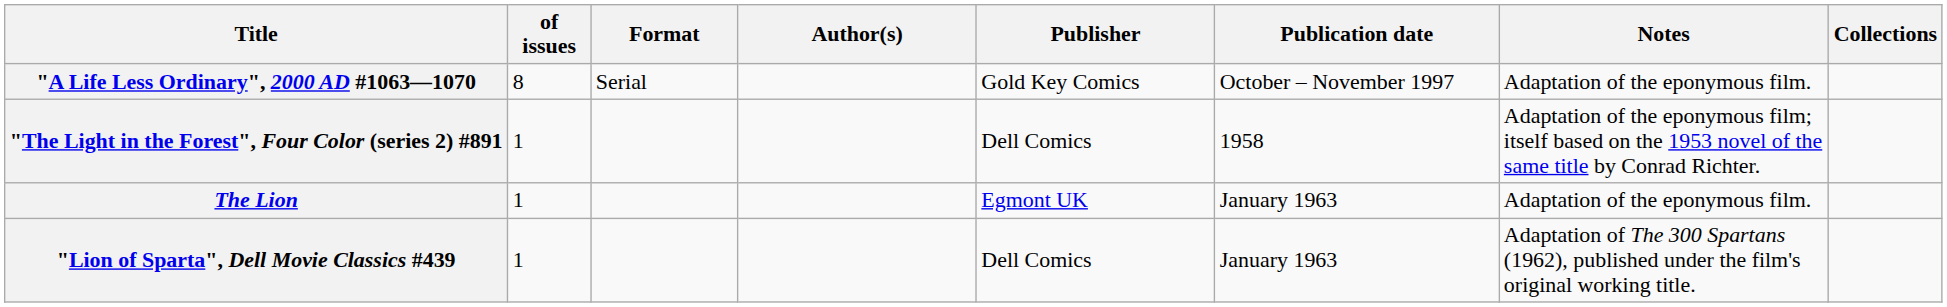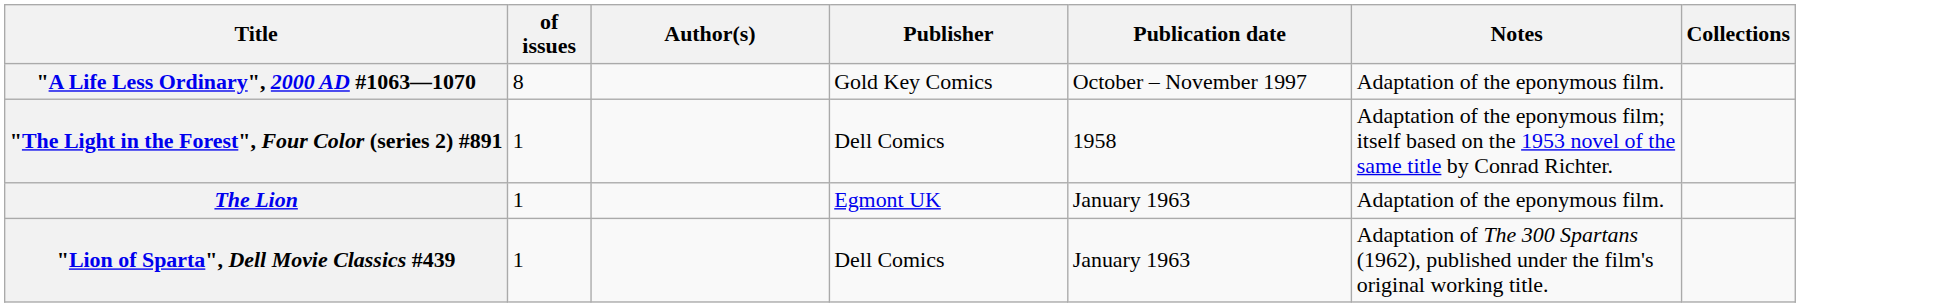- column: Format | Serial
